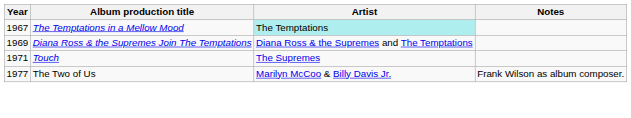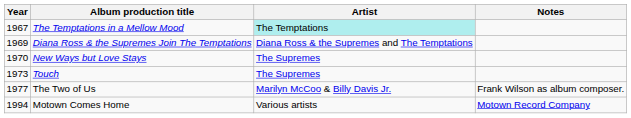+ row: 1970 | New Ways but Love Stays | The Supremes
Touch | Year: 1971 -> 1973
+ row: 1994 | Motown Comes Home | Various artists | Motown Record Company
